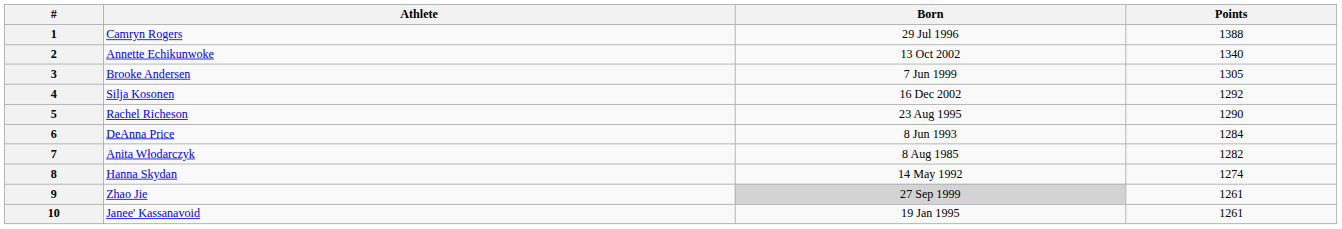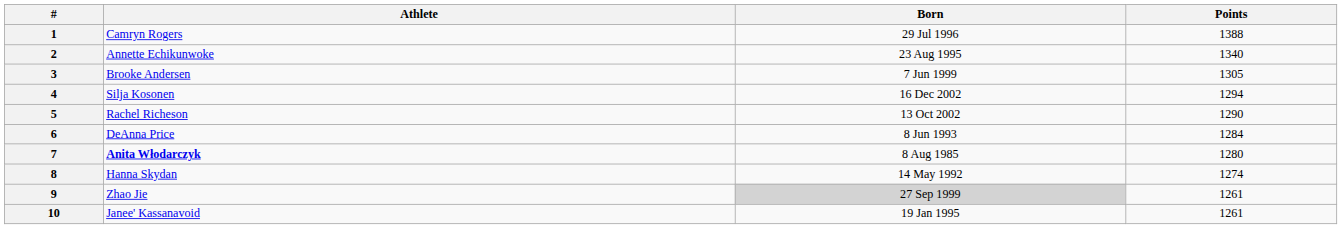2 | Born: 13 Oct 2002 -> 23 Aug 1995
4 | Points: 1292 -> 1294
5 | Born: 23 Aug 1995 -> 13 Oct 2002
7 | Athlete: normal -> bold
7 | Points: 1282 -> 1280
